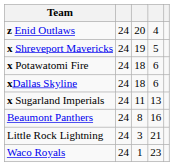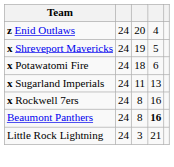- row: xDallas Skyline | 24 | 18 | 6
+ row: x Rockwell 7ers | 24 | 8 | 16
Beaumont Panthers | column 4: normal -> bold
- row: Waco Royals | 24 | 1 | 23
